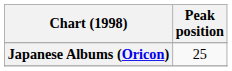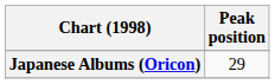Japanese Albums (Oricon) | Peak position: 25 -> 29
